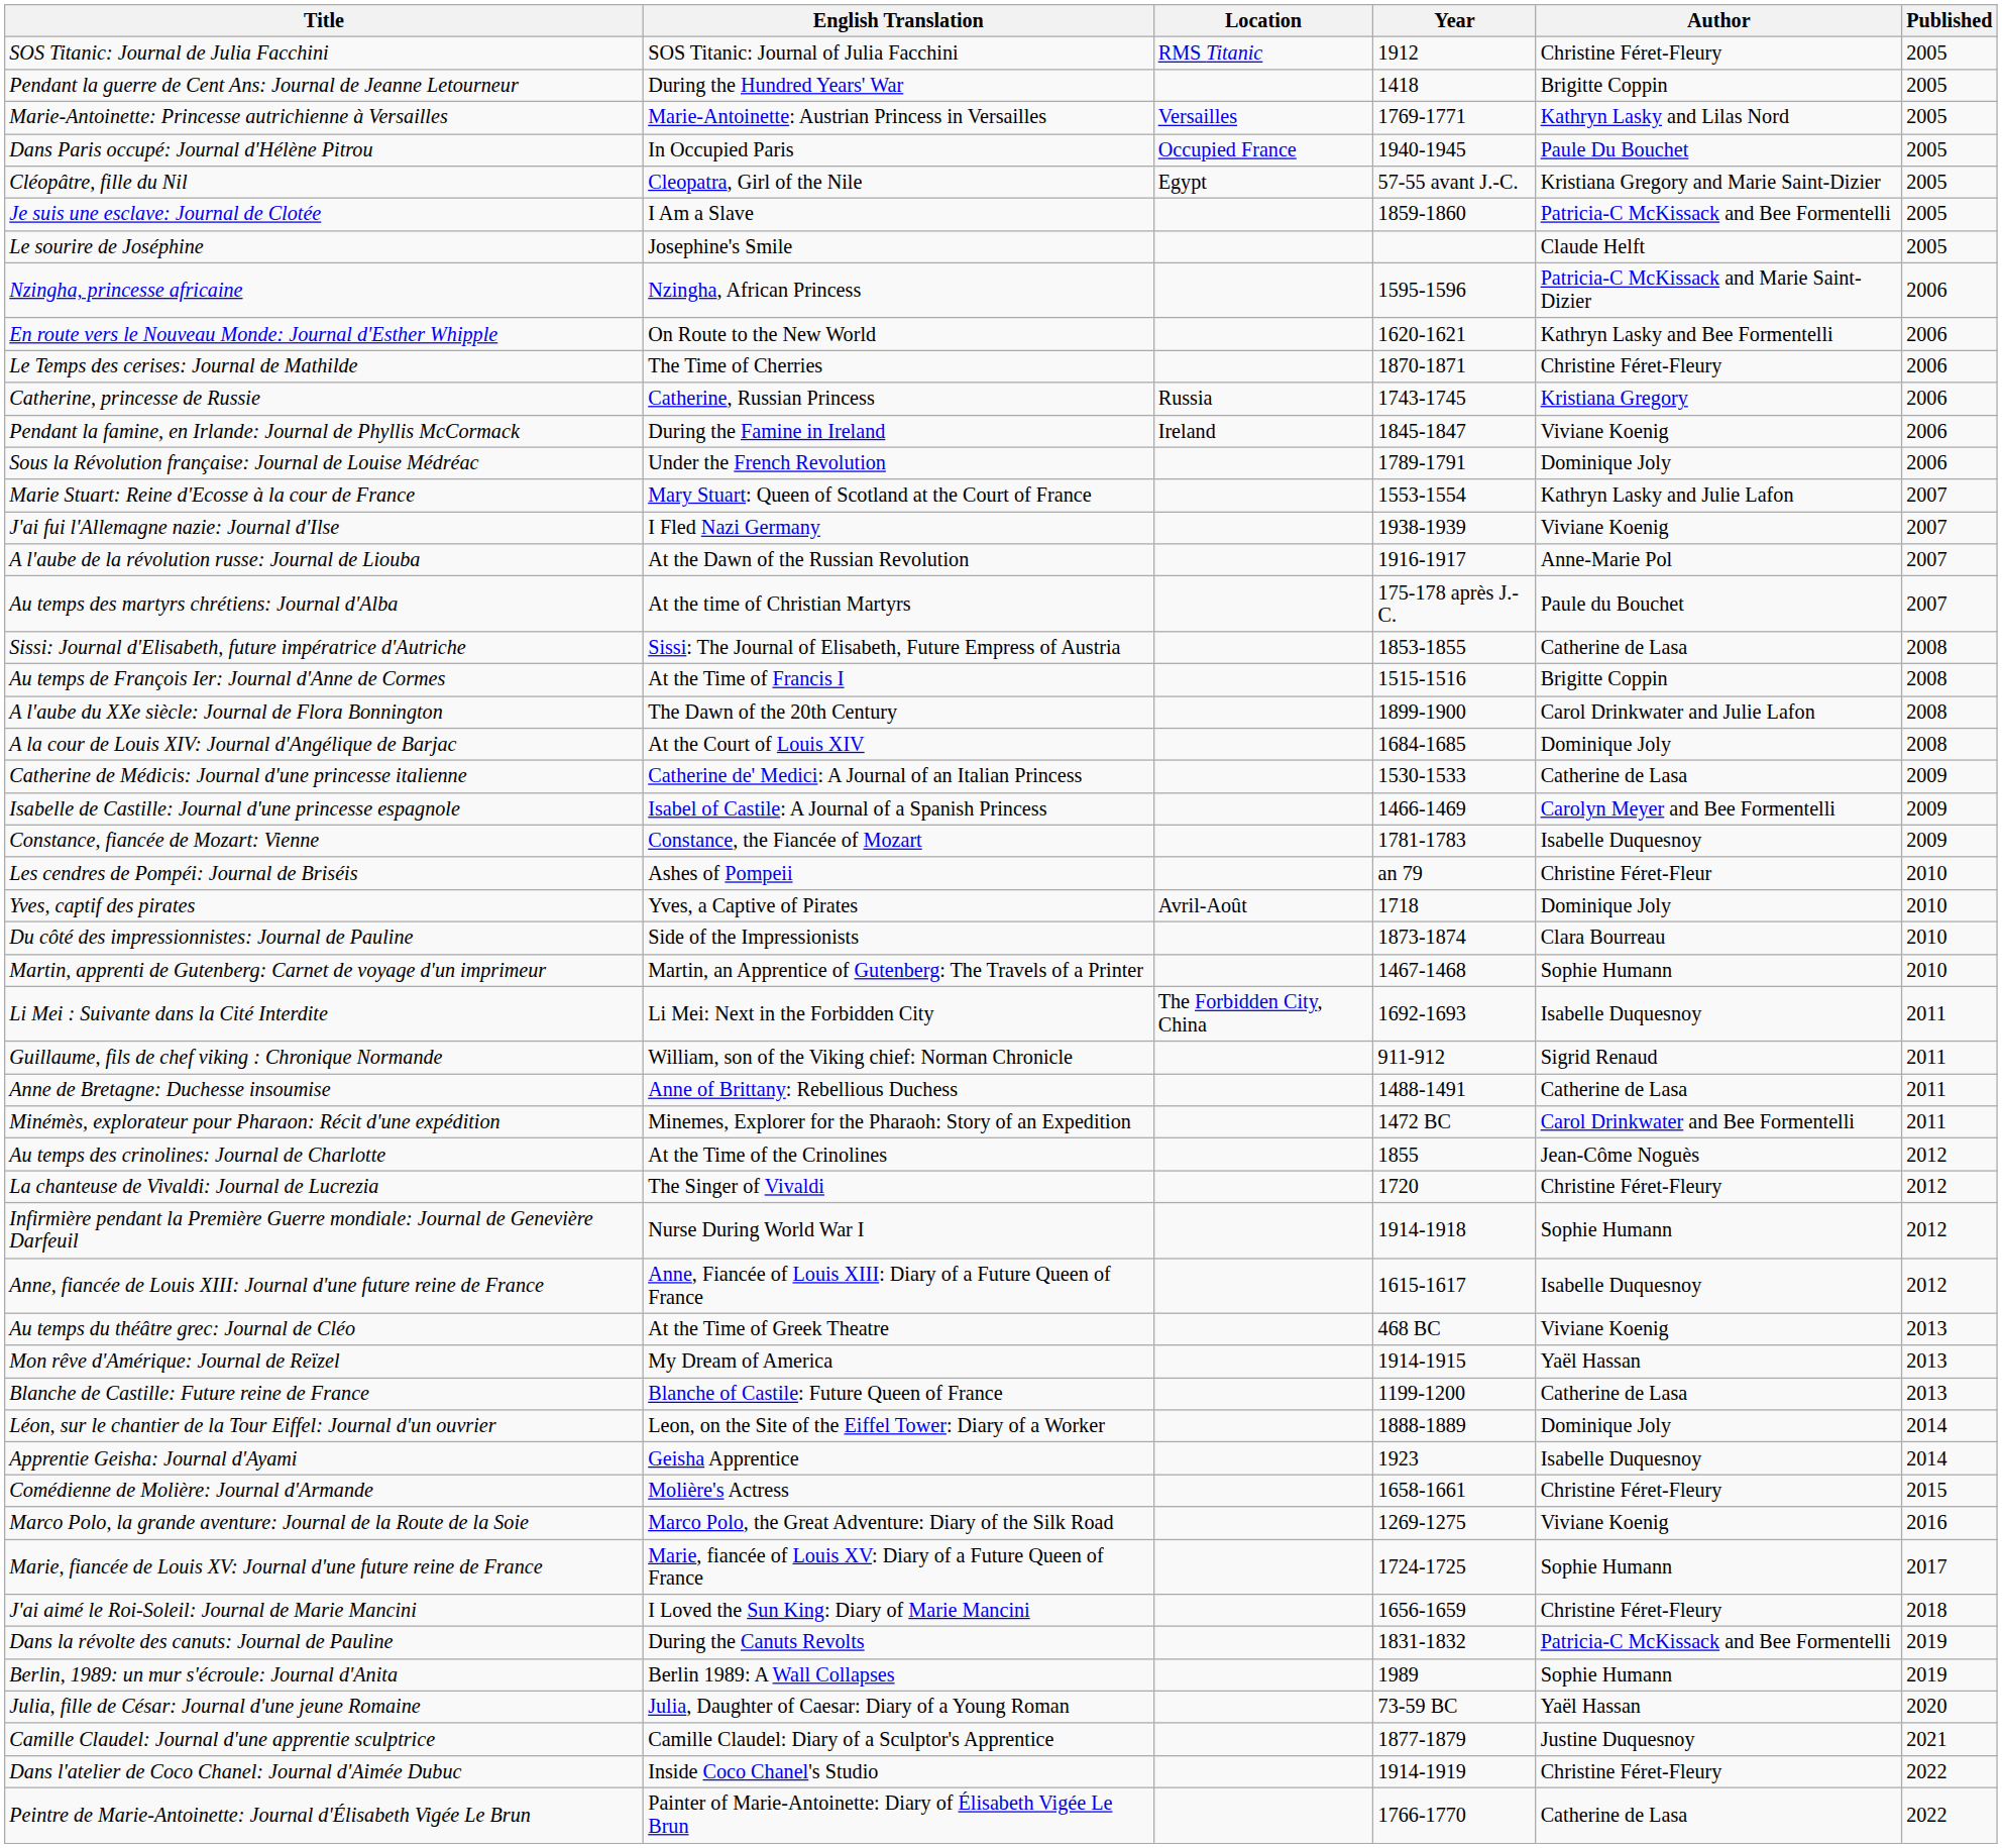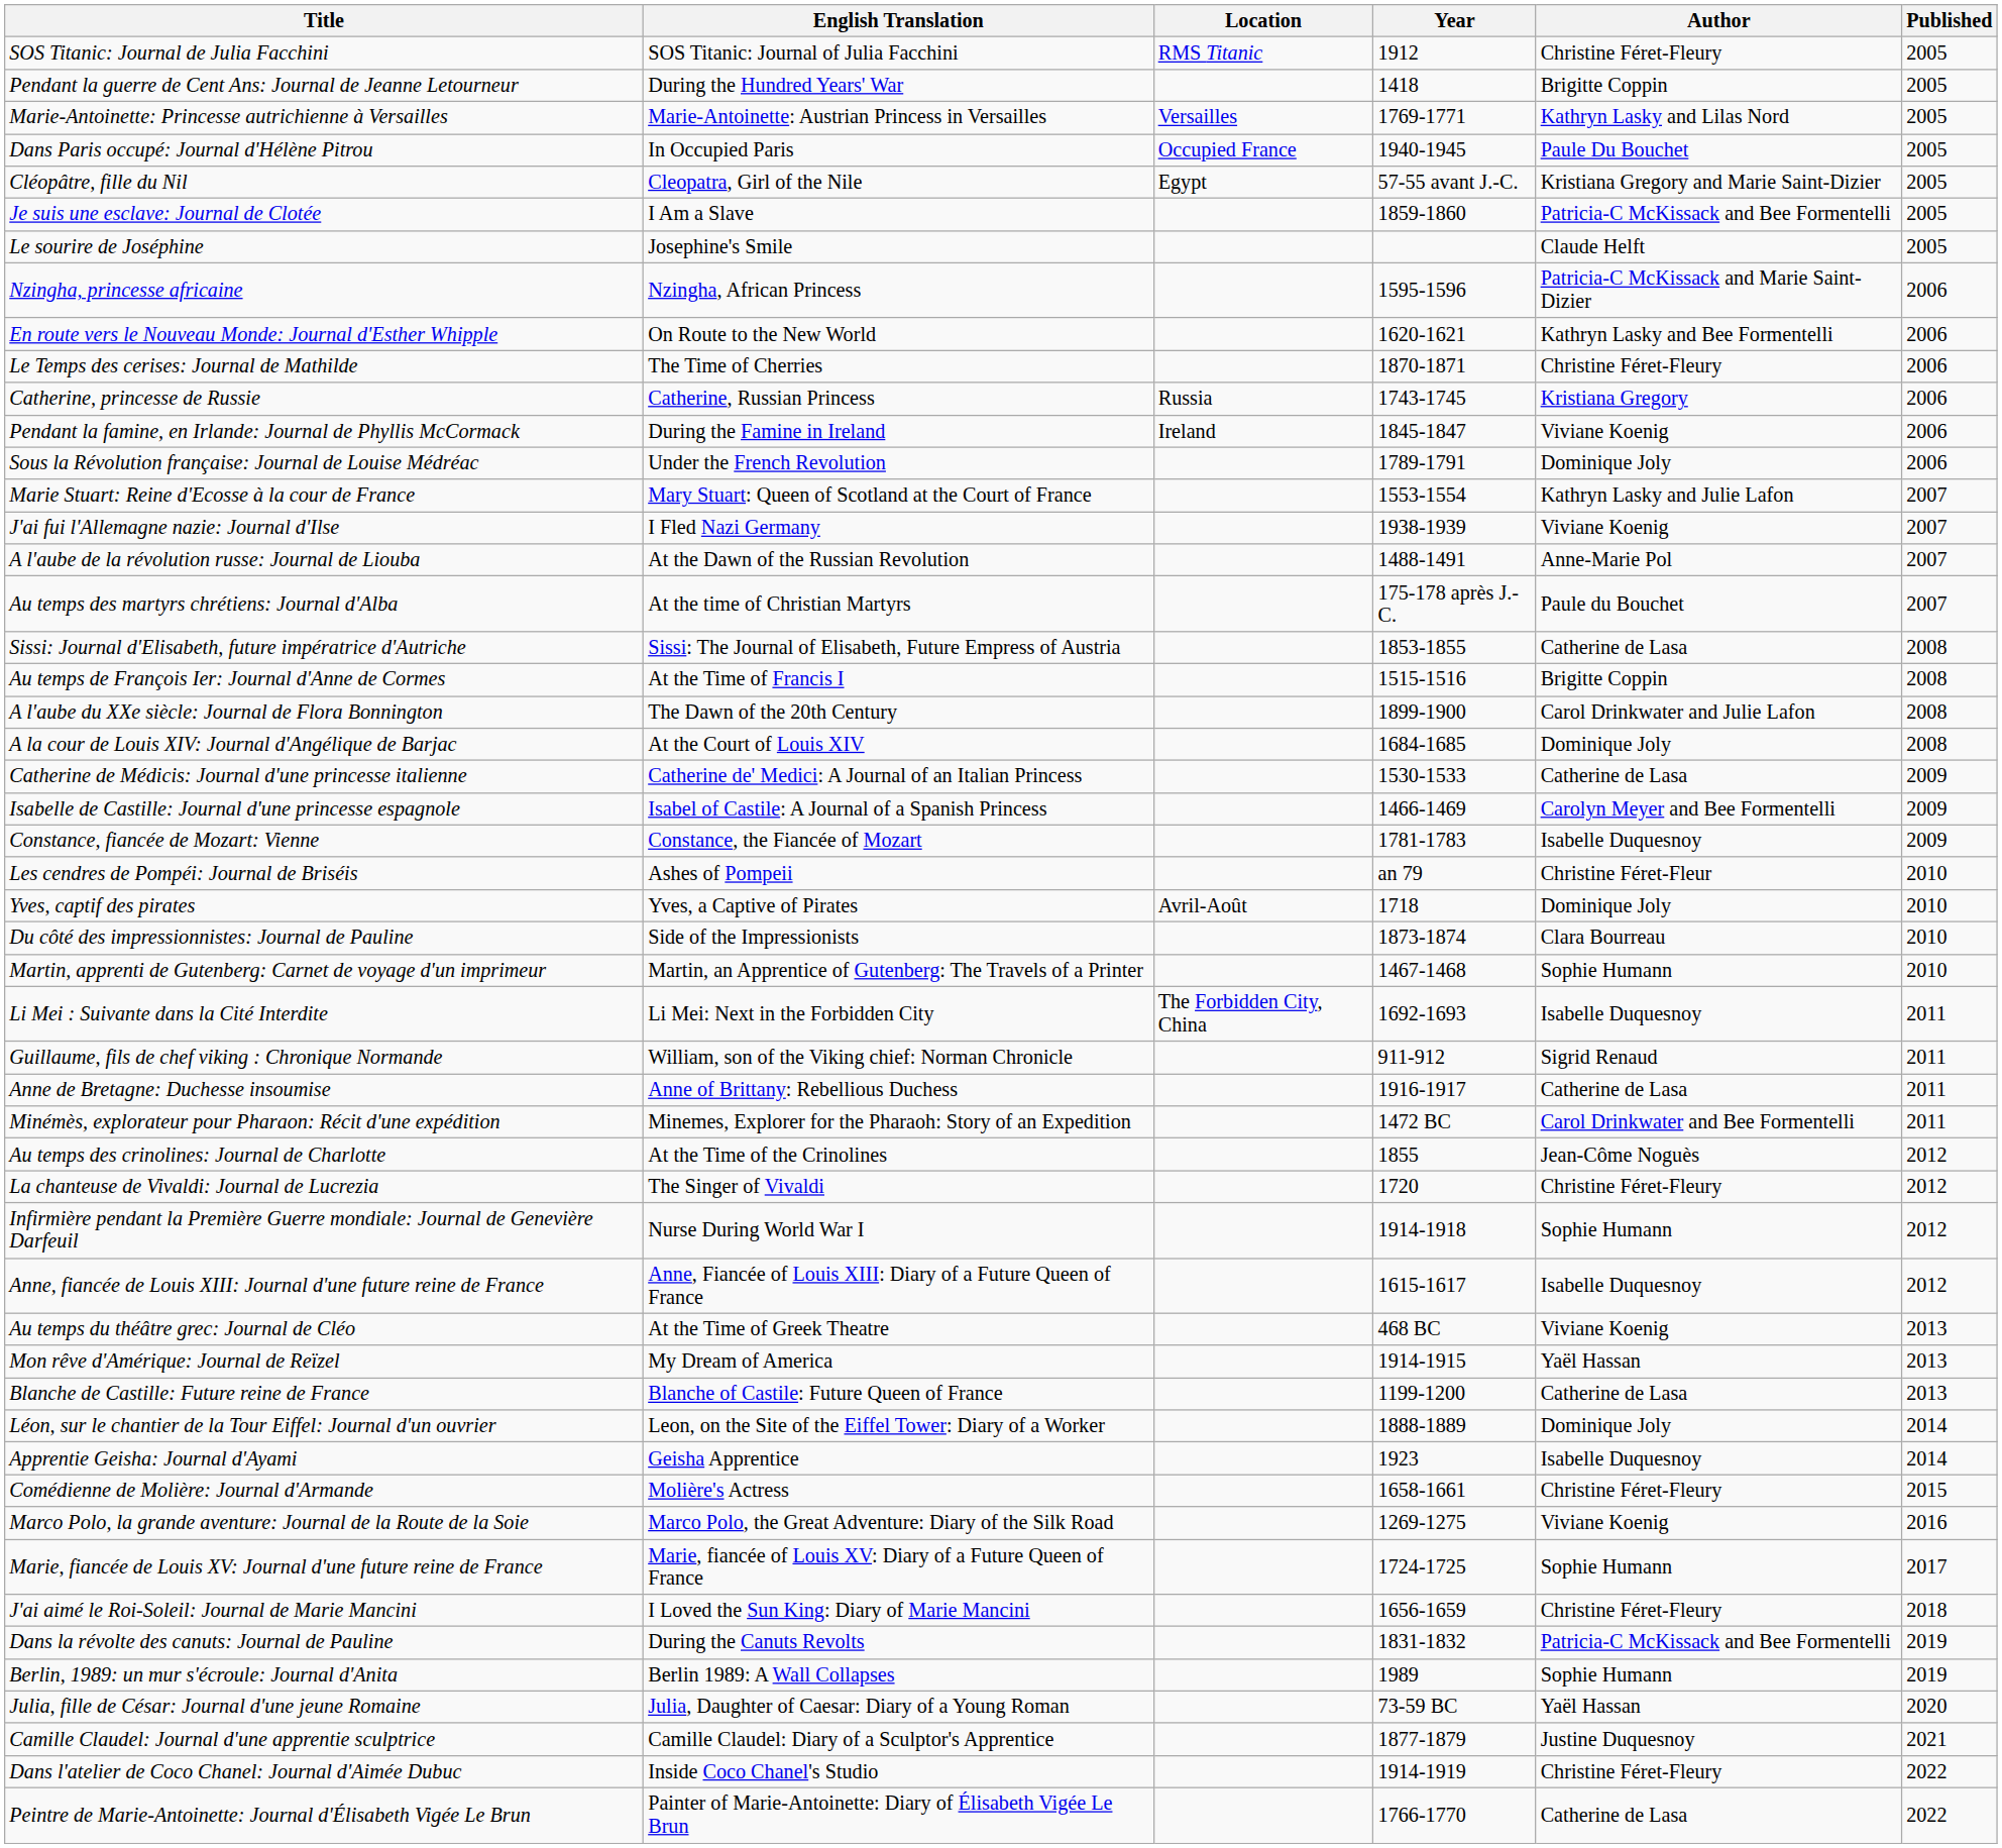A l'aube de la révolution russe: Journal de Liouba | Year: 1916-1917 -> 1488-1491
Anne de Bretagne: Duchesse insoumise | Year: 1488-1491 -> 1916-1917
